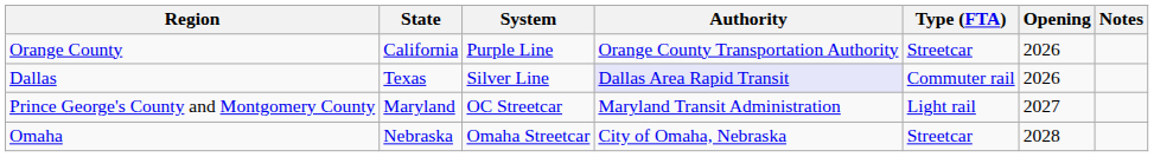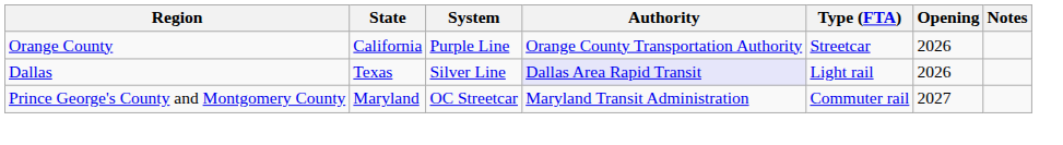Dallas | Type (FTA): Commuter rail -> Light rail
Prince George's County and Montgomery County | Type (FTA): Light rail -> Commuter rail
- row: Omaha | Nebraska | Omaha Streetcar | City of Omaha, Nebraska | Streetcar | 2028
